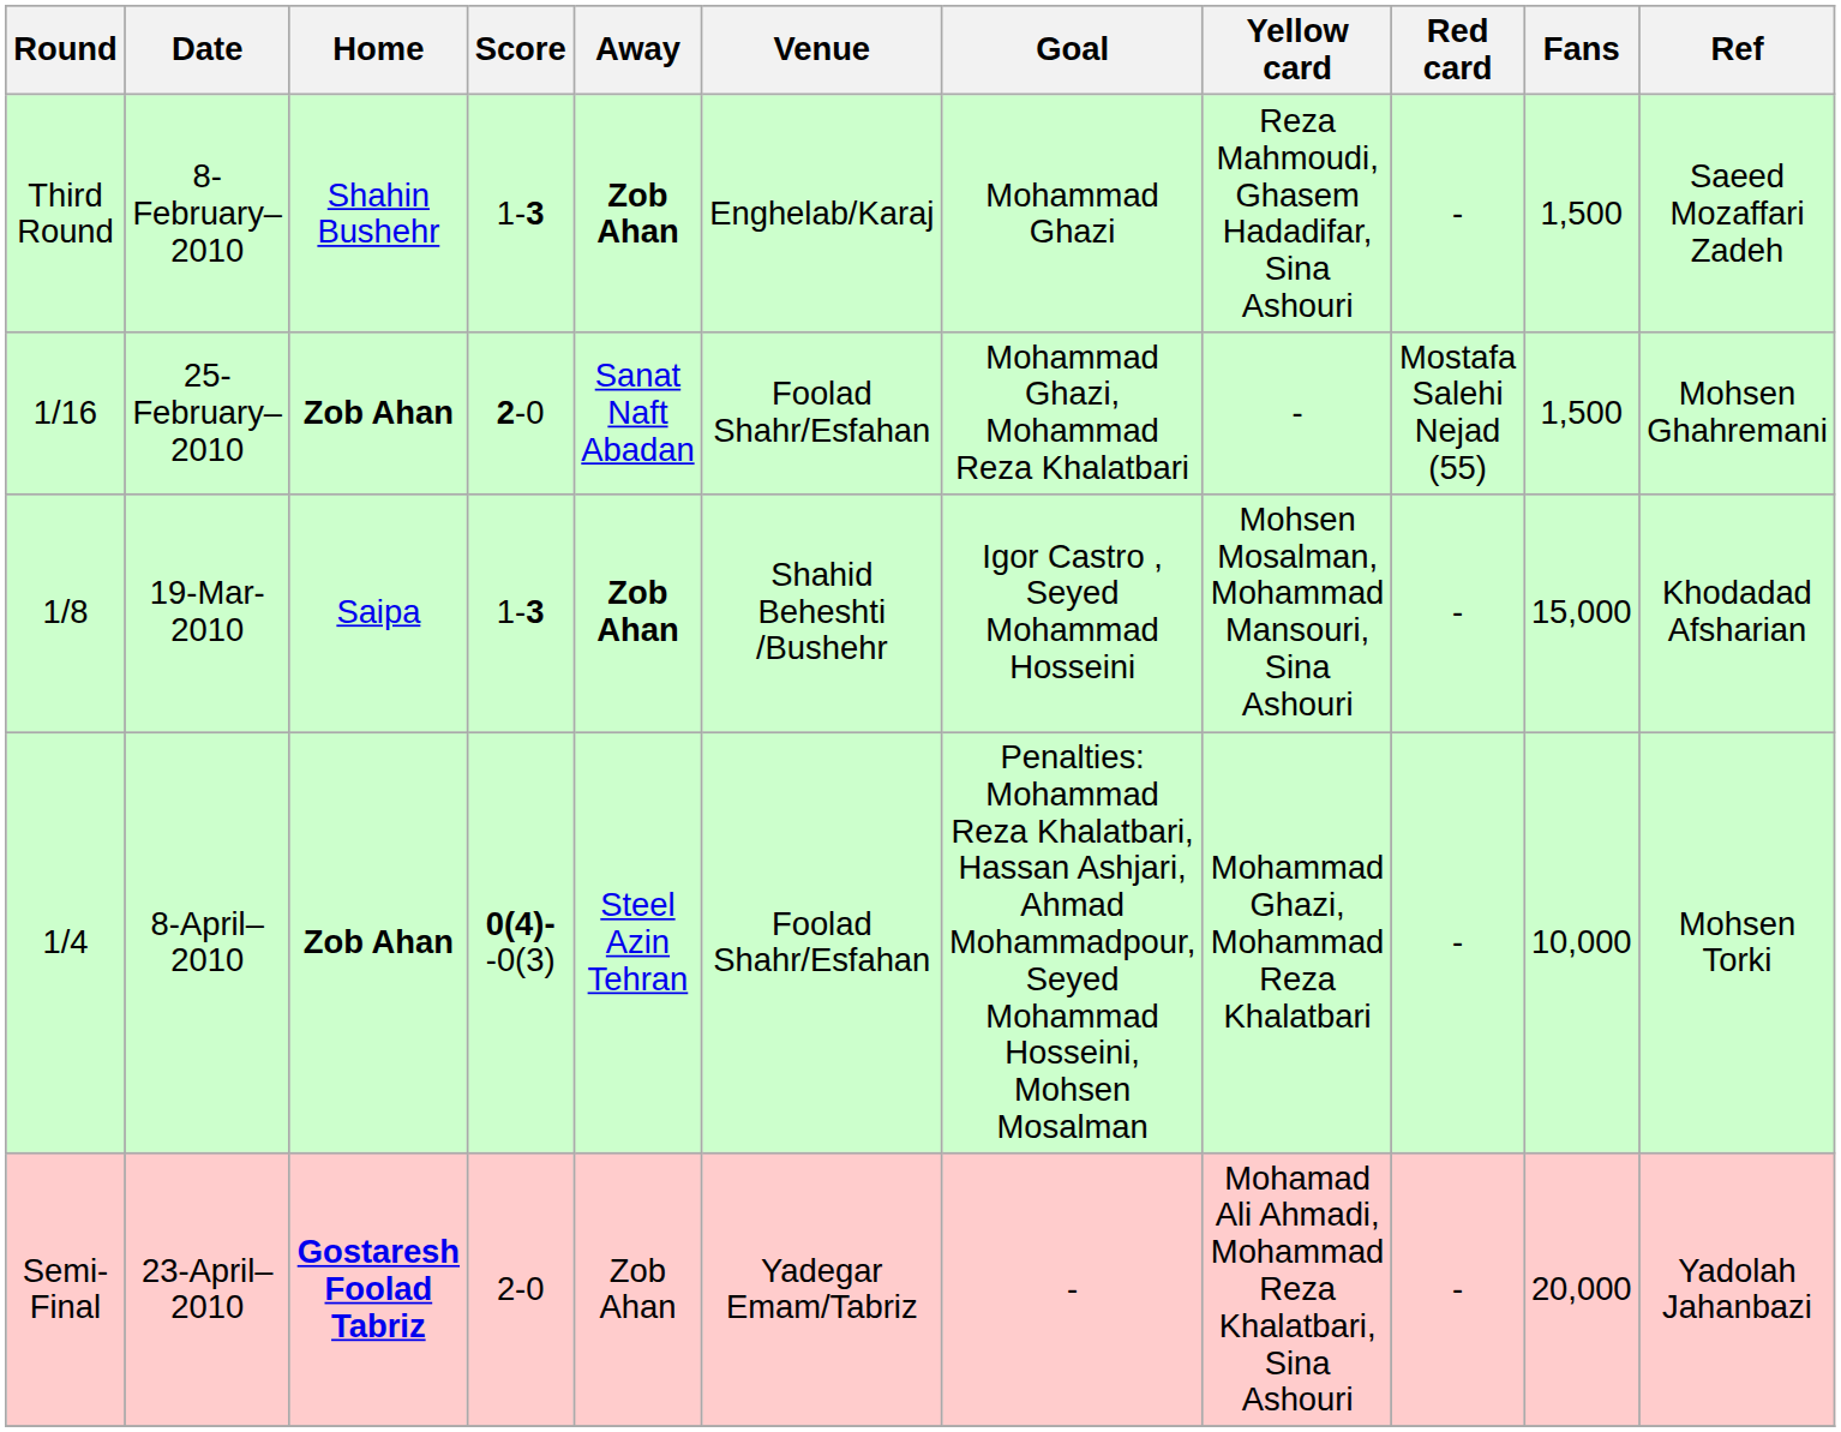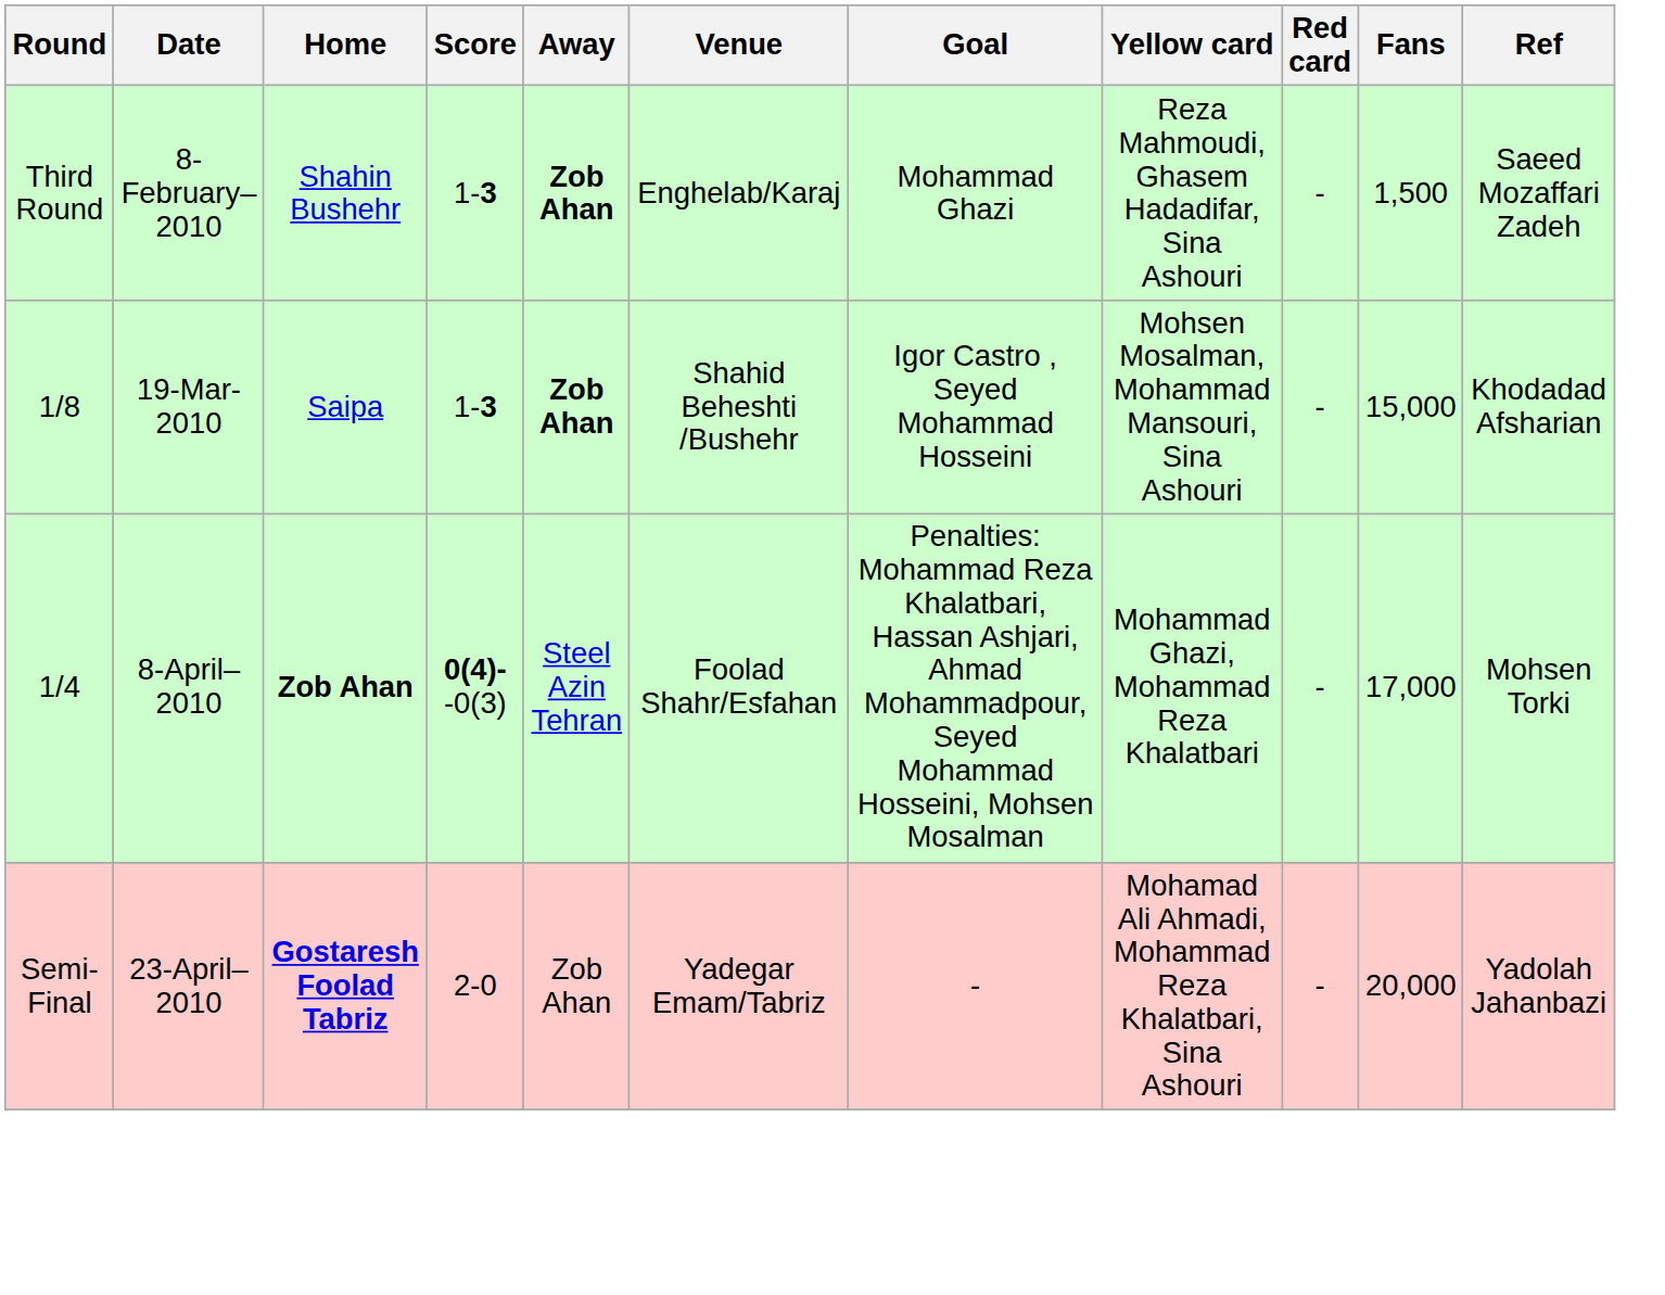- row: 1/16 | 25-February–2010 | Zob Ahan | 2-0 | Sanat Naft Abadan | Foolad Shahr/Esfahan | Mohammad Ghazi, Mohammad Reza Khalatbari | - | Mostafa Salehi Nejad (55) | 1,500 | Mohsen Ghahremani
8-April–2010 | Fans: 10,000 -> 17,000
